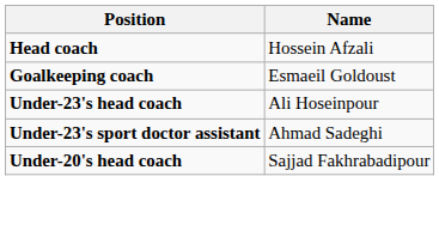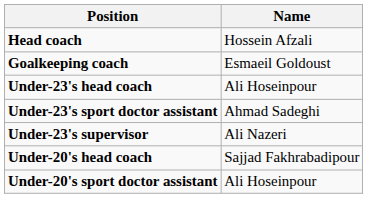+ row: Under-23's supervisor | Ali Nazeri
+ row: Under-20's sport doctor assistant | Ali Hoseinpour
